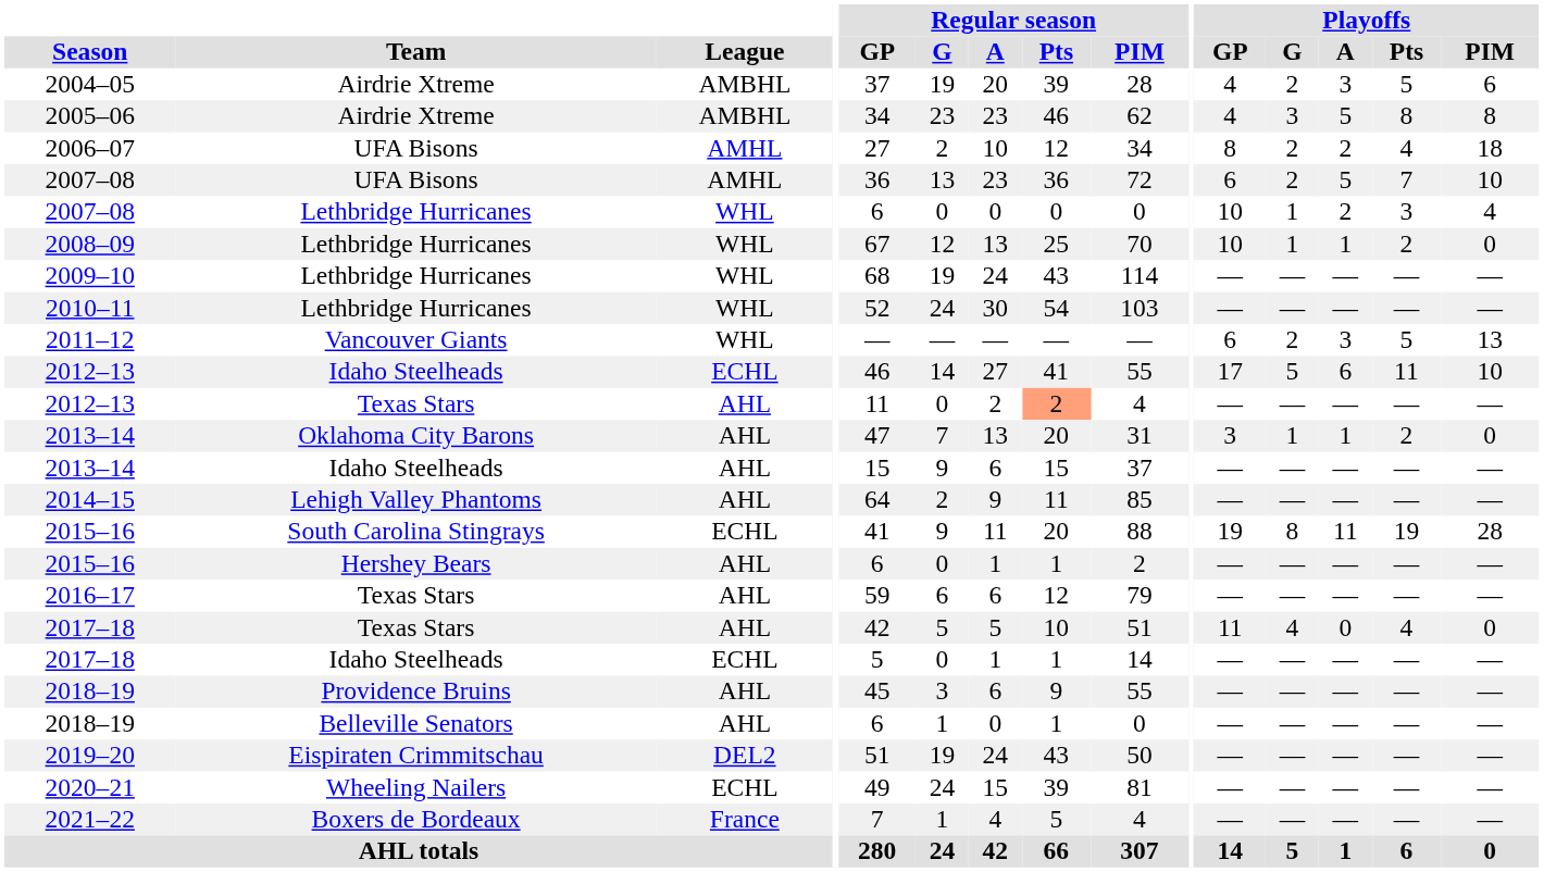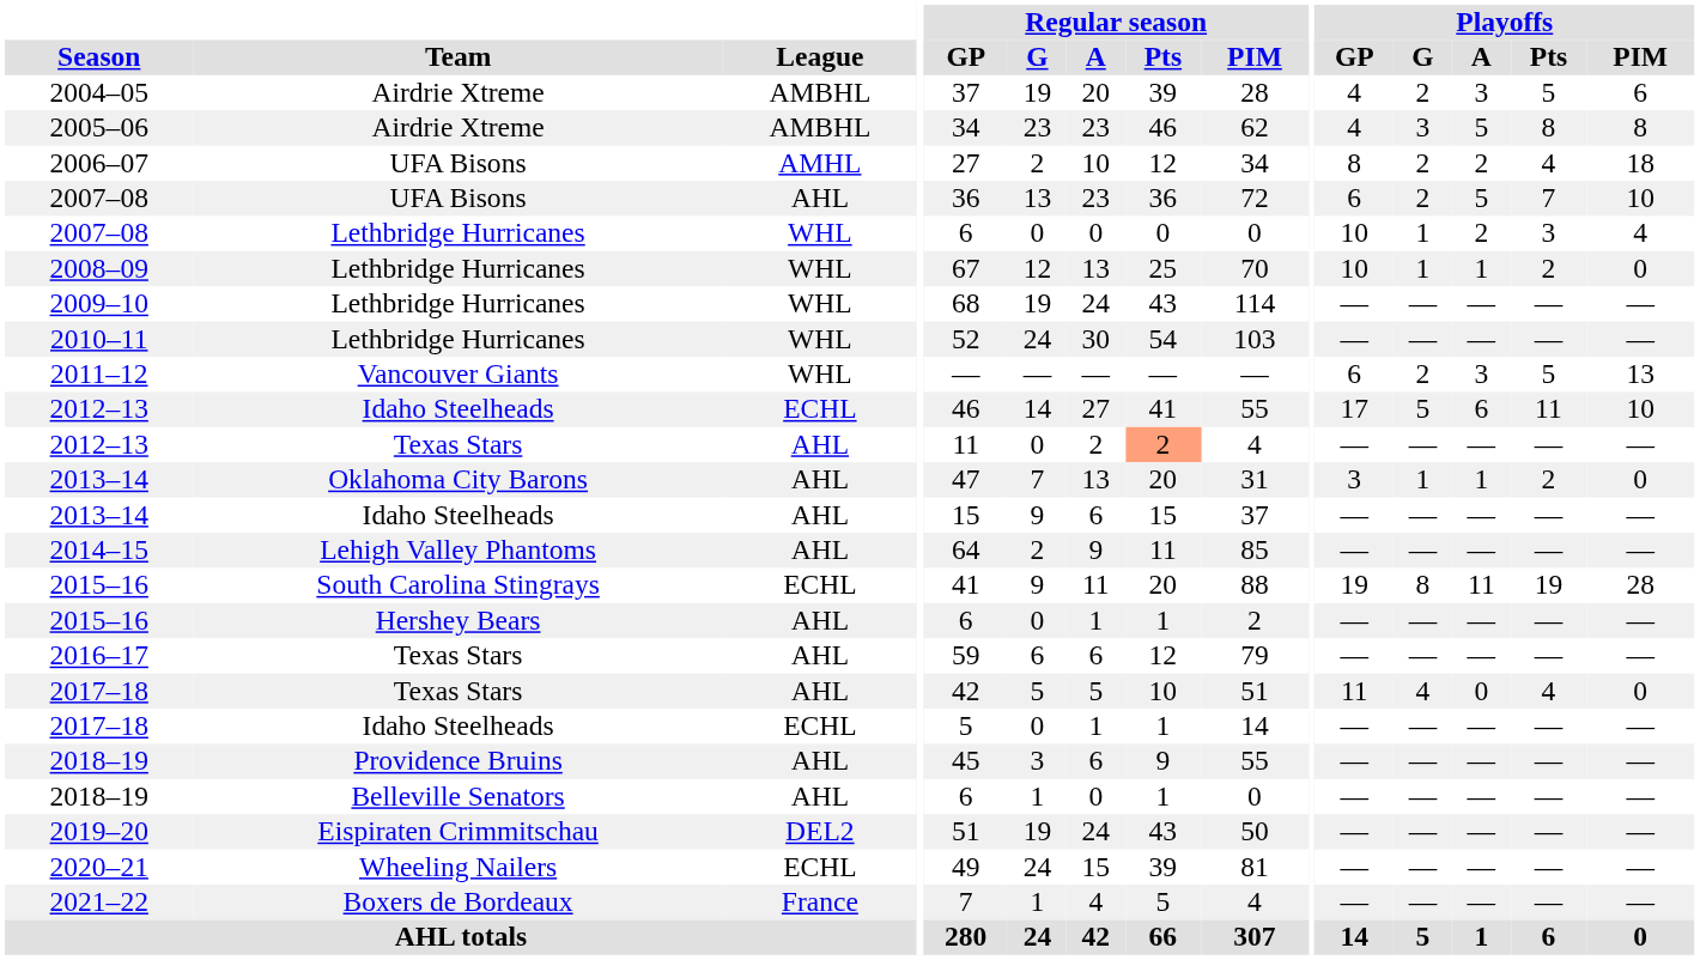2007–08 / UFA Bisons | League: AMHL -> AHL
